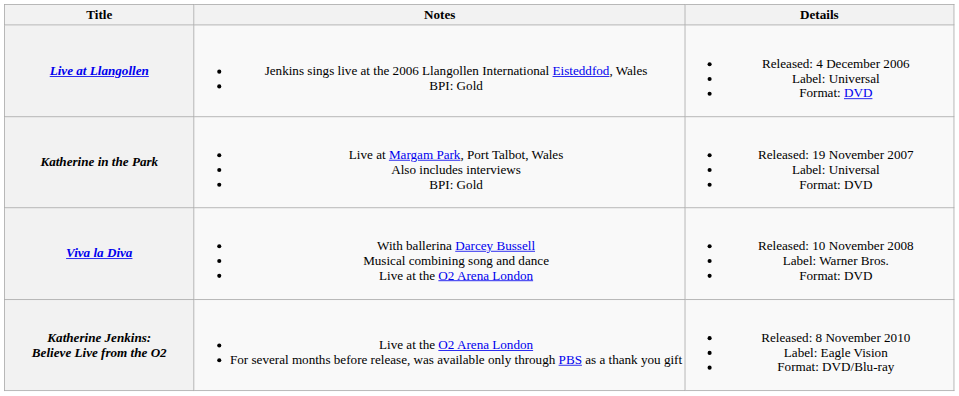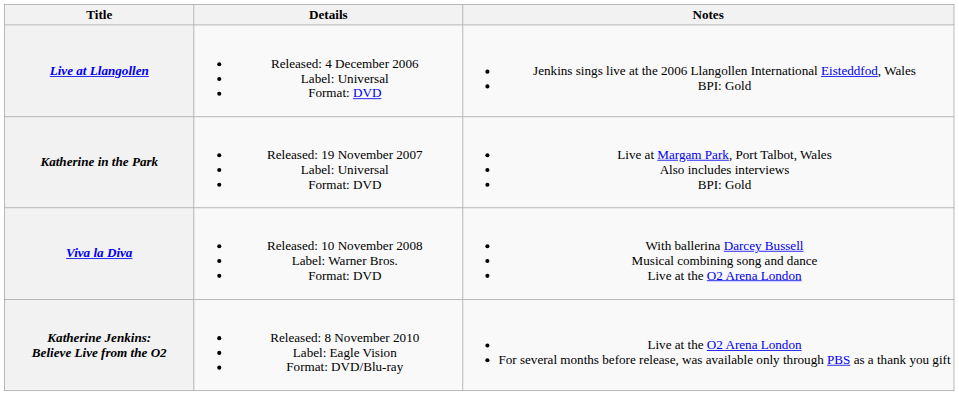columns swapped: Details <-> Notes
